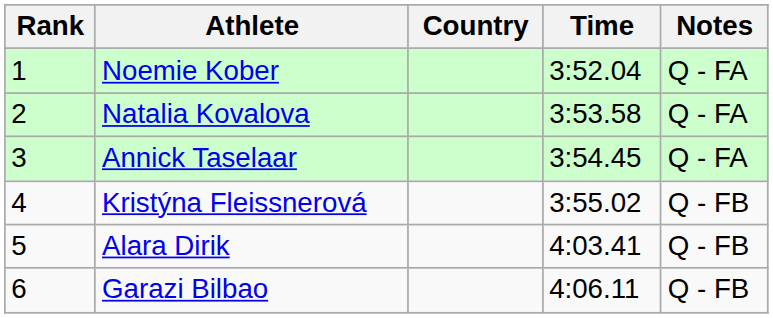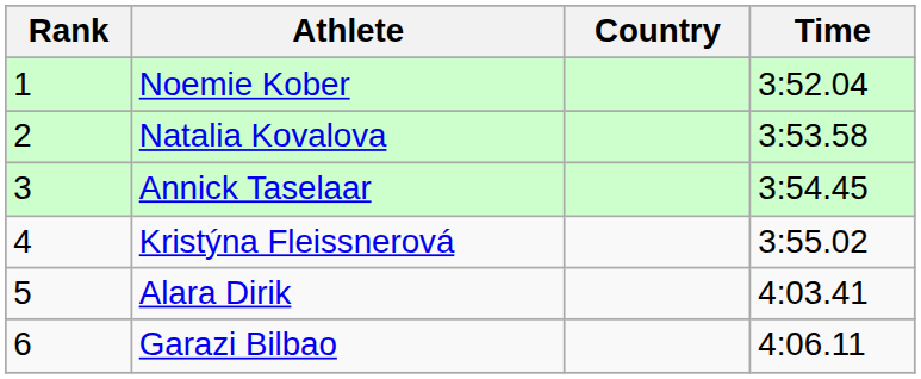- column: Notes | Q - FA | Q - FA | Q - FA | Q - FB | Q - FB | Q - FB
